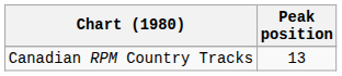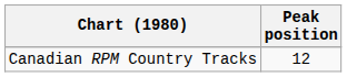Canadian RPM Country Tracks | Peak position: 13 -> 12
